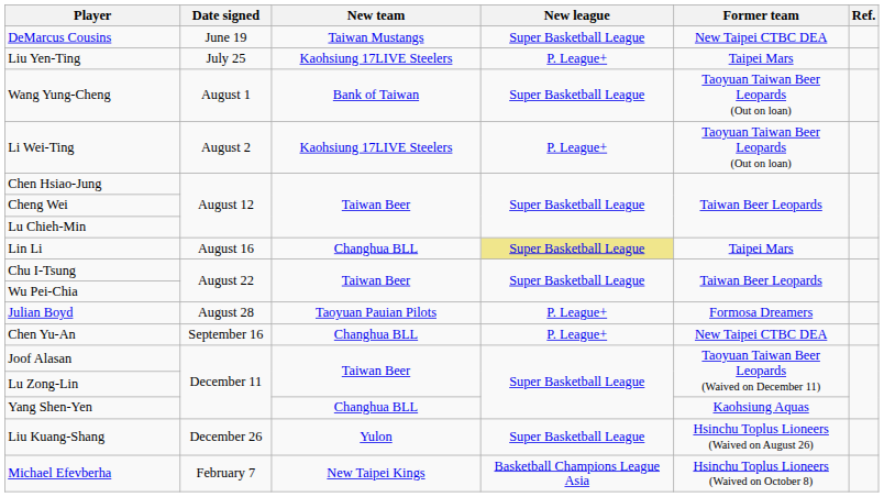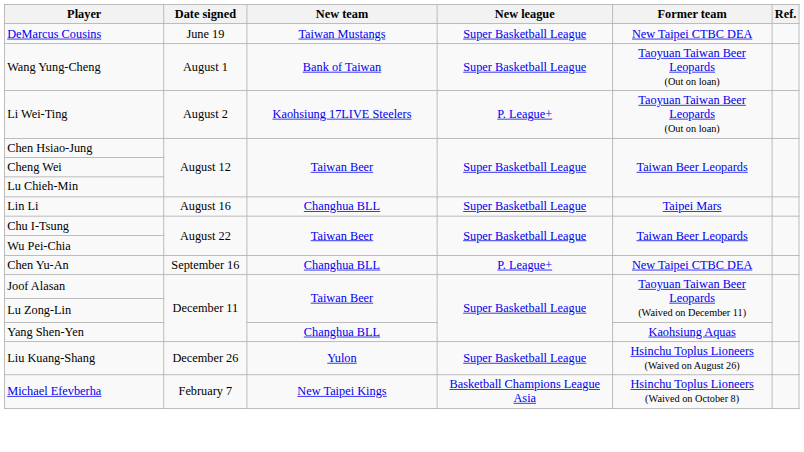- row: Liu Yen-Ting | July 25 | Kaohsiung 17LIVE Steelers | P. League+ | Taipei Mars
Lin Li | New league: khaki background -> no background
- row: Julian Boyd | August 28 | Taoyuan Pauian Pilots | P. League+ | Formosa Dreamers
